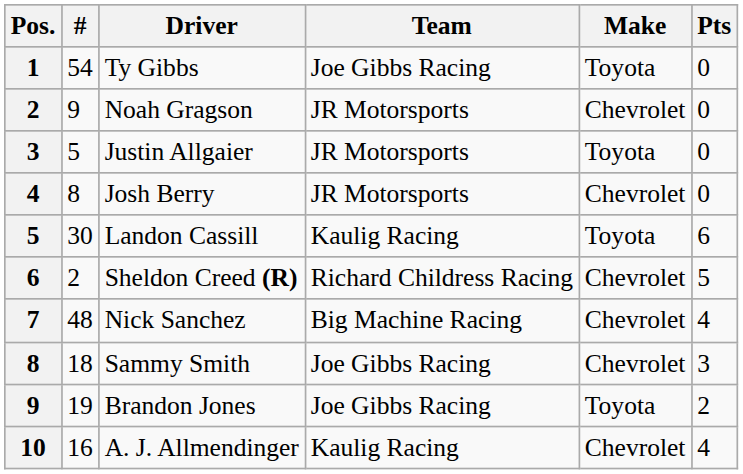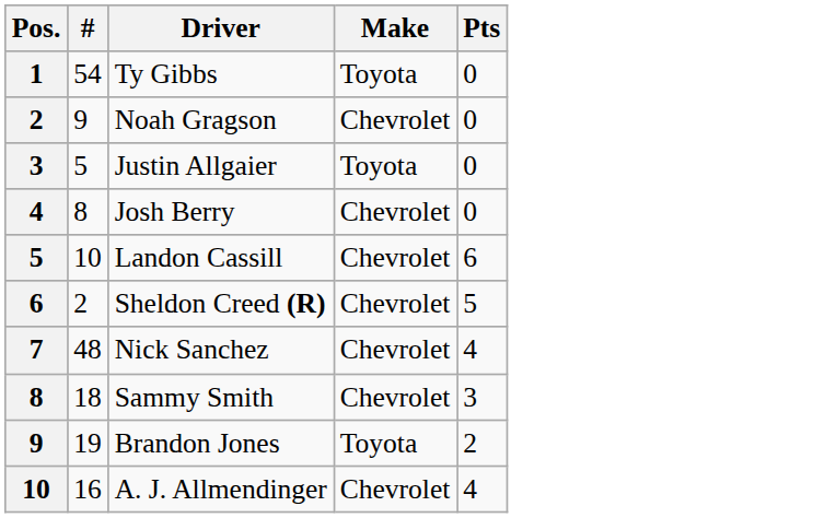- column: Team | Joe Gibbs Racing | JR Motorsports | JR Motorsports | JR Motorsports | Kaulig Racing | Richard Childress Racing | Big Machine Racing | Joe Gibbs Racing | Joe Gibbs Racing | Kaulig Racing
Landon Cassill | #: 30 -> 10
Landon Cassill | Make: Toyota -> Chevrolet
